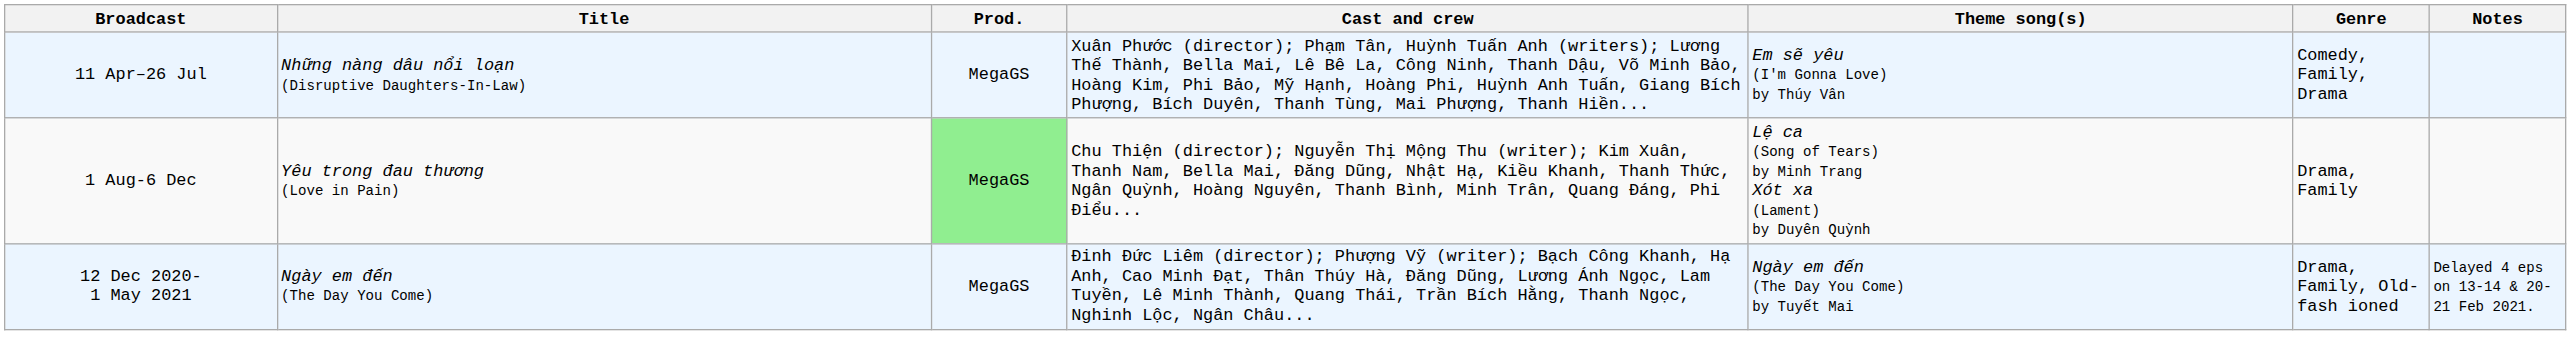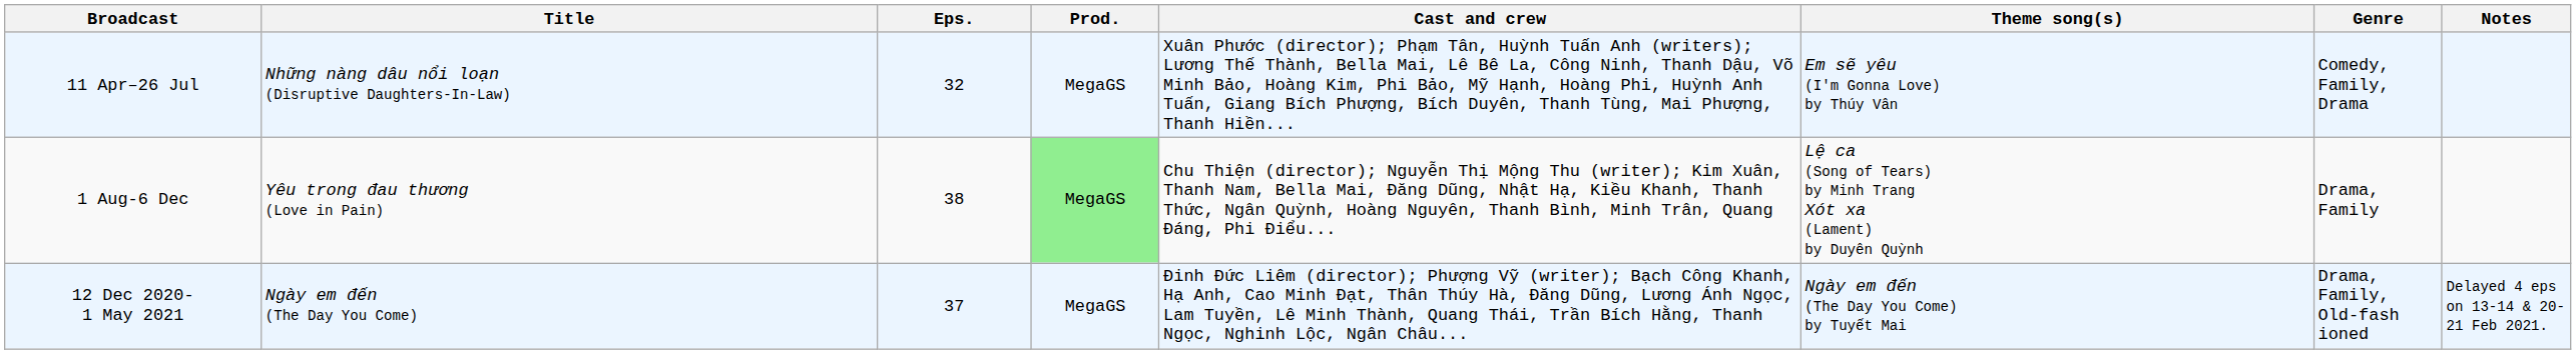+ column: Eps. | 32 | 38 | 37
